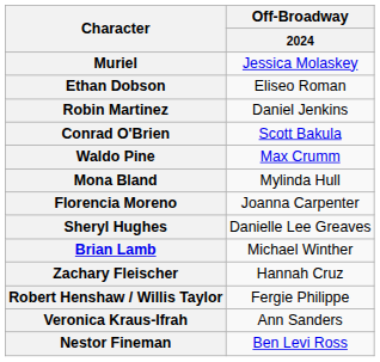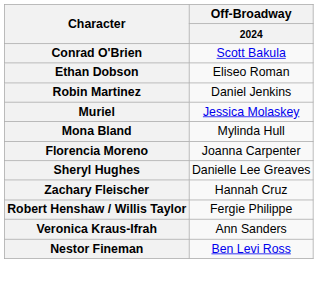rows swapped: Conrad O'Brien <-> Muriel
- row: Waldo Pine | Max Crumm
- row: Brian Lamb | Michael Winther
